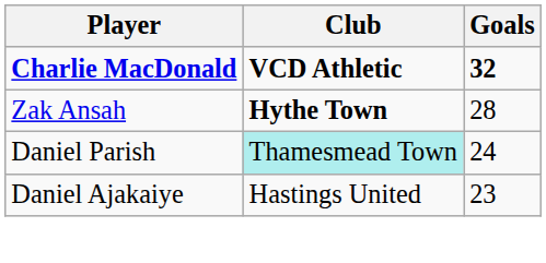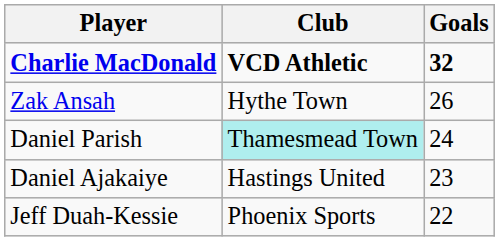Zak Ansah | Club: bold -> normal
Zak Ansah | Goals: 28 -> 26
+ row: Jeff Duah-Kessie | Phoenix Sports | 22
